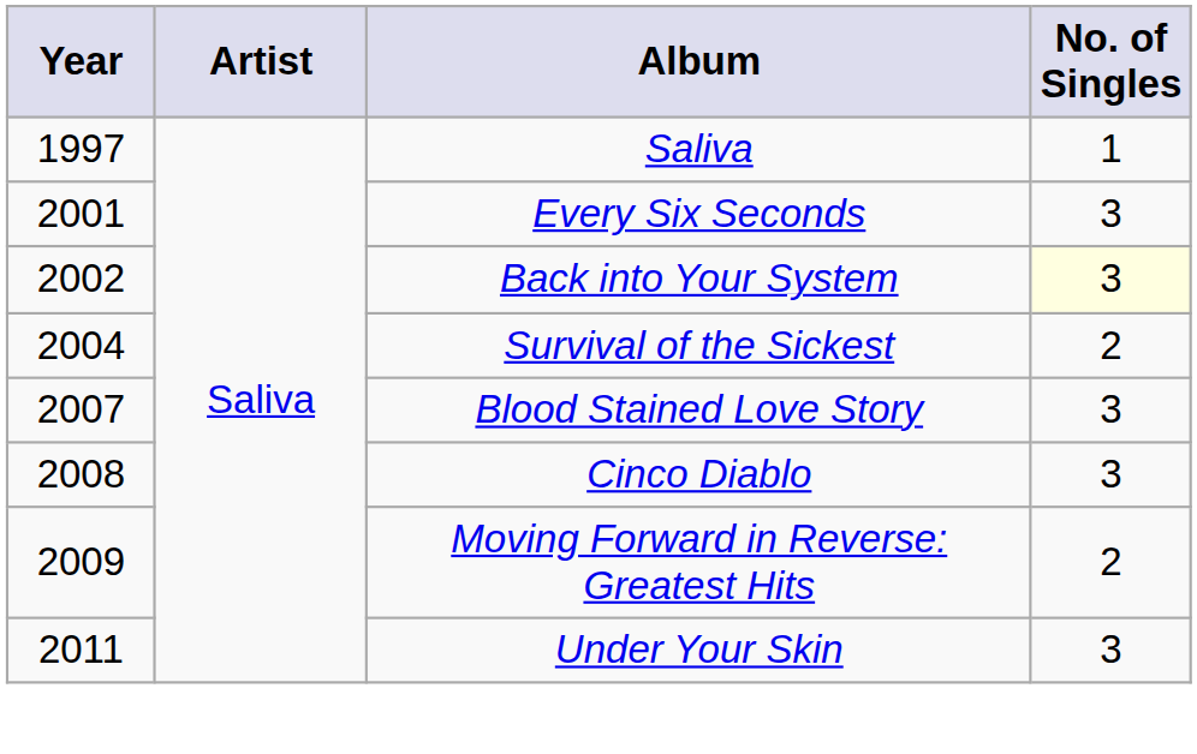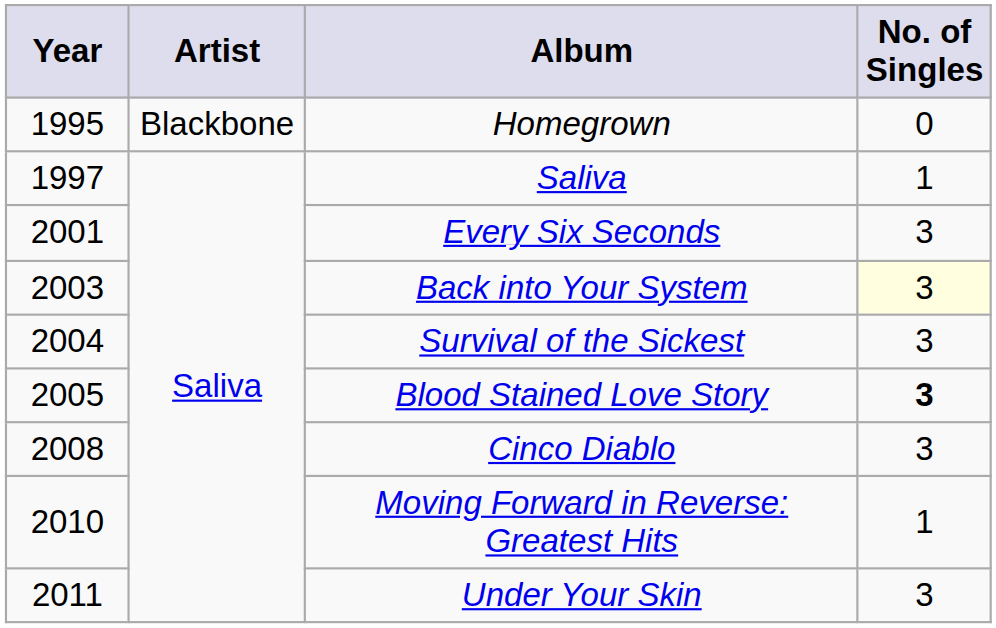+ row: 1995 | Blackbone | Homegrown | 0
Back into Your System | Year: 2002 -> 2003
Survival of the Sickest | No. of Singles: 2 -> 3
Blood Stained Love Story | Year: 2007 -> 2005
Blood Stained Love Story | No. of Singles: normal -> bold
Moving Forward in Reverse: Greatest Hits | Year: 2009 -> 2010
Moving Forward in Reverse: Greatest Hits | No. of Singles: 2 -> 1
